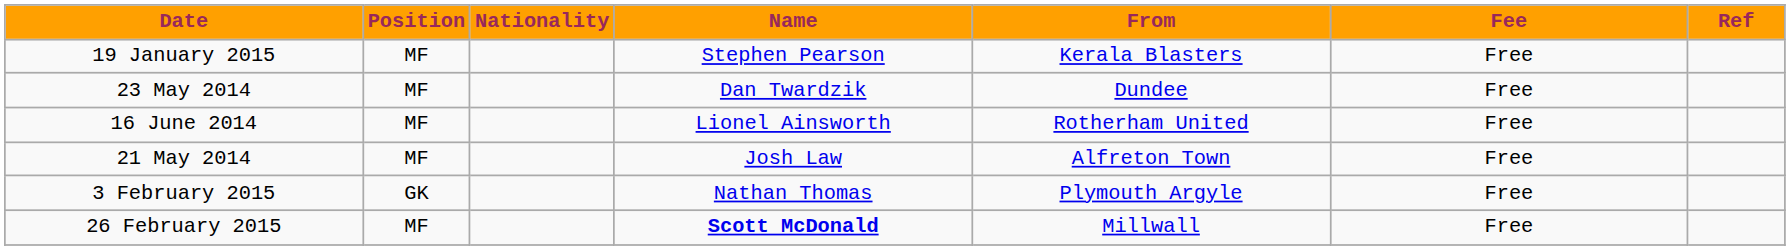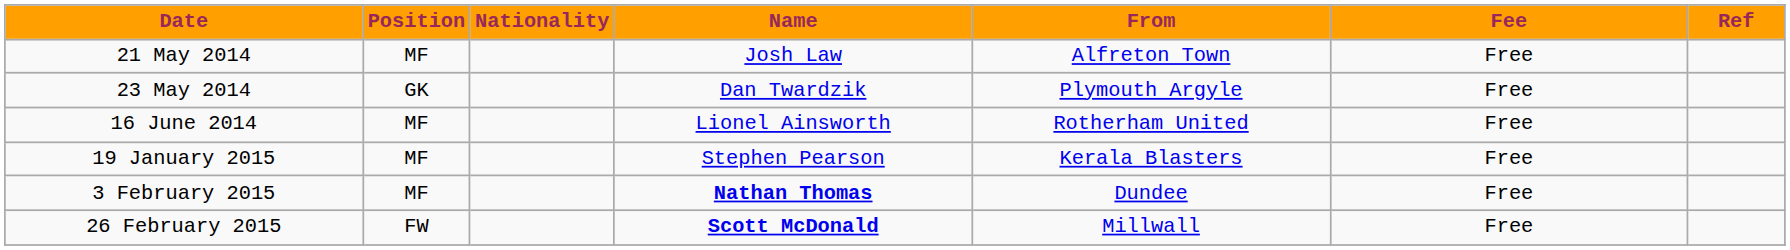rows swapped: 21 May 2014 <-> 19 January 2015
23 May 2014 | Position: MF -> GK
23 May 2014 | From: Dundee -> Plymouth Argyle
3 February 2015 | Position: GK -> MF
3 February 2015 | Name: normal -> bold
3 February 2015 | From: Plymouth Argyle -> Dundee
26 February 2015 | Position: MF -> FW
